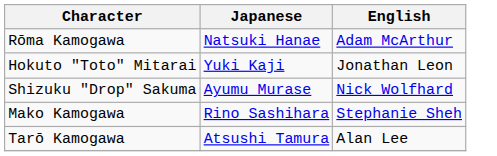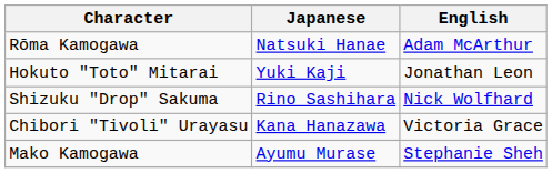Shizuku "Drop" Sakuma | Japanese: Ayumu Murase -> Rino Sashihara
+ row: Chibori "Tivoli" Urayasu | Kana Hanazawa | Victoria Grace
Mako Kamogawa | Japanese: Rino Sashihara -> Ayumu Murase
- row: Tarō Kamogawa | Atsushi Tamura | Alan Lee
